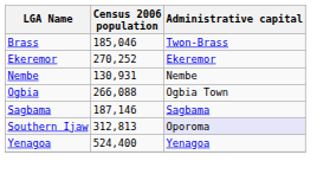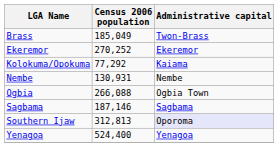Brass | Census 2006 population: 185,046 -> 185,049
+ row: Kolokuma/Opokuma | 77,292 | Kaiama
